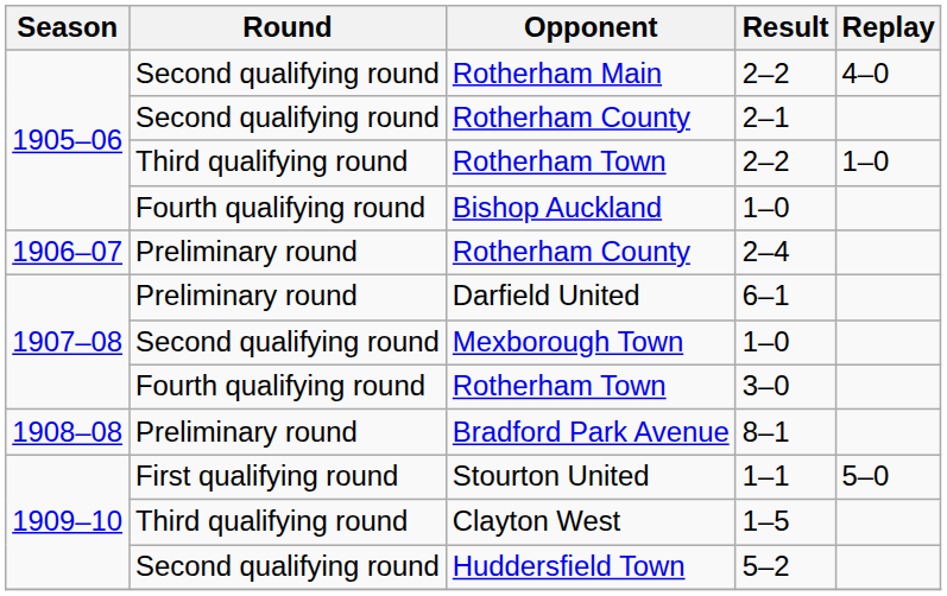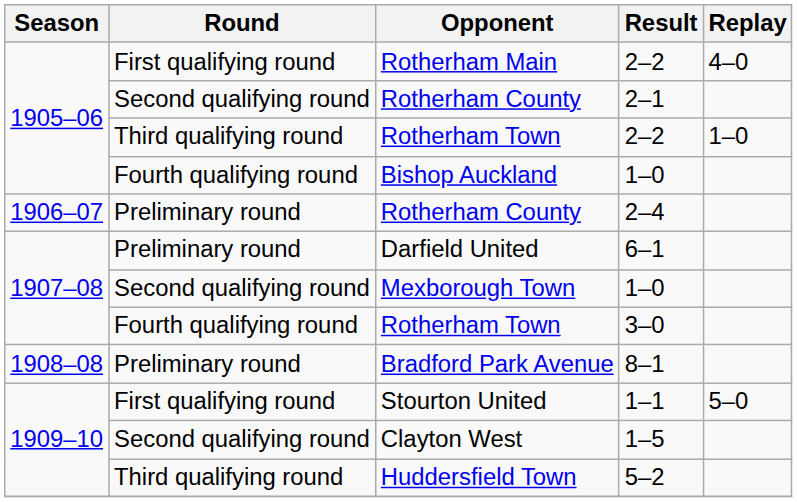Rotherham Main | Round: Second qualifying round -> First qualifying round
Clayton West | Round: Third qualifying round -> Second qualifying round
Huddersfield Town | Round: Second qualifying round -> Third qualifying round
